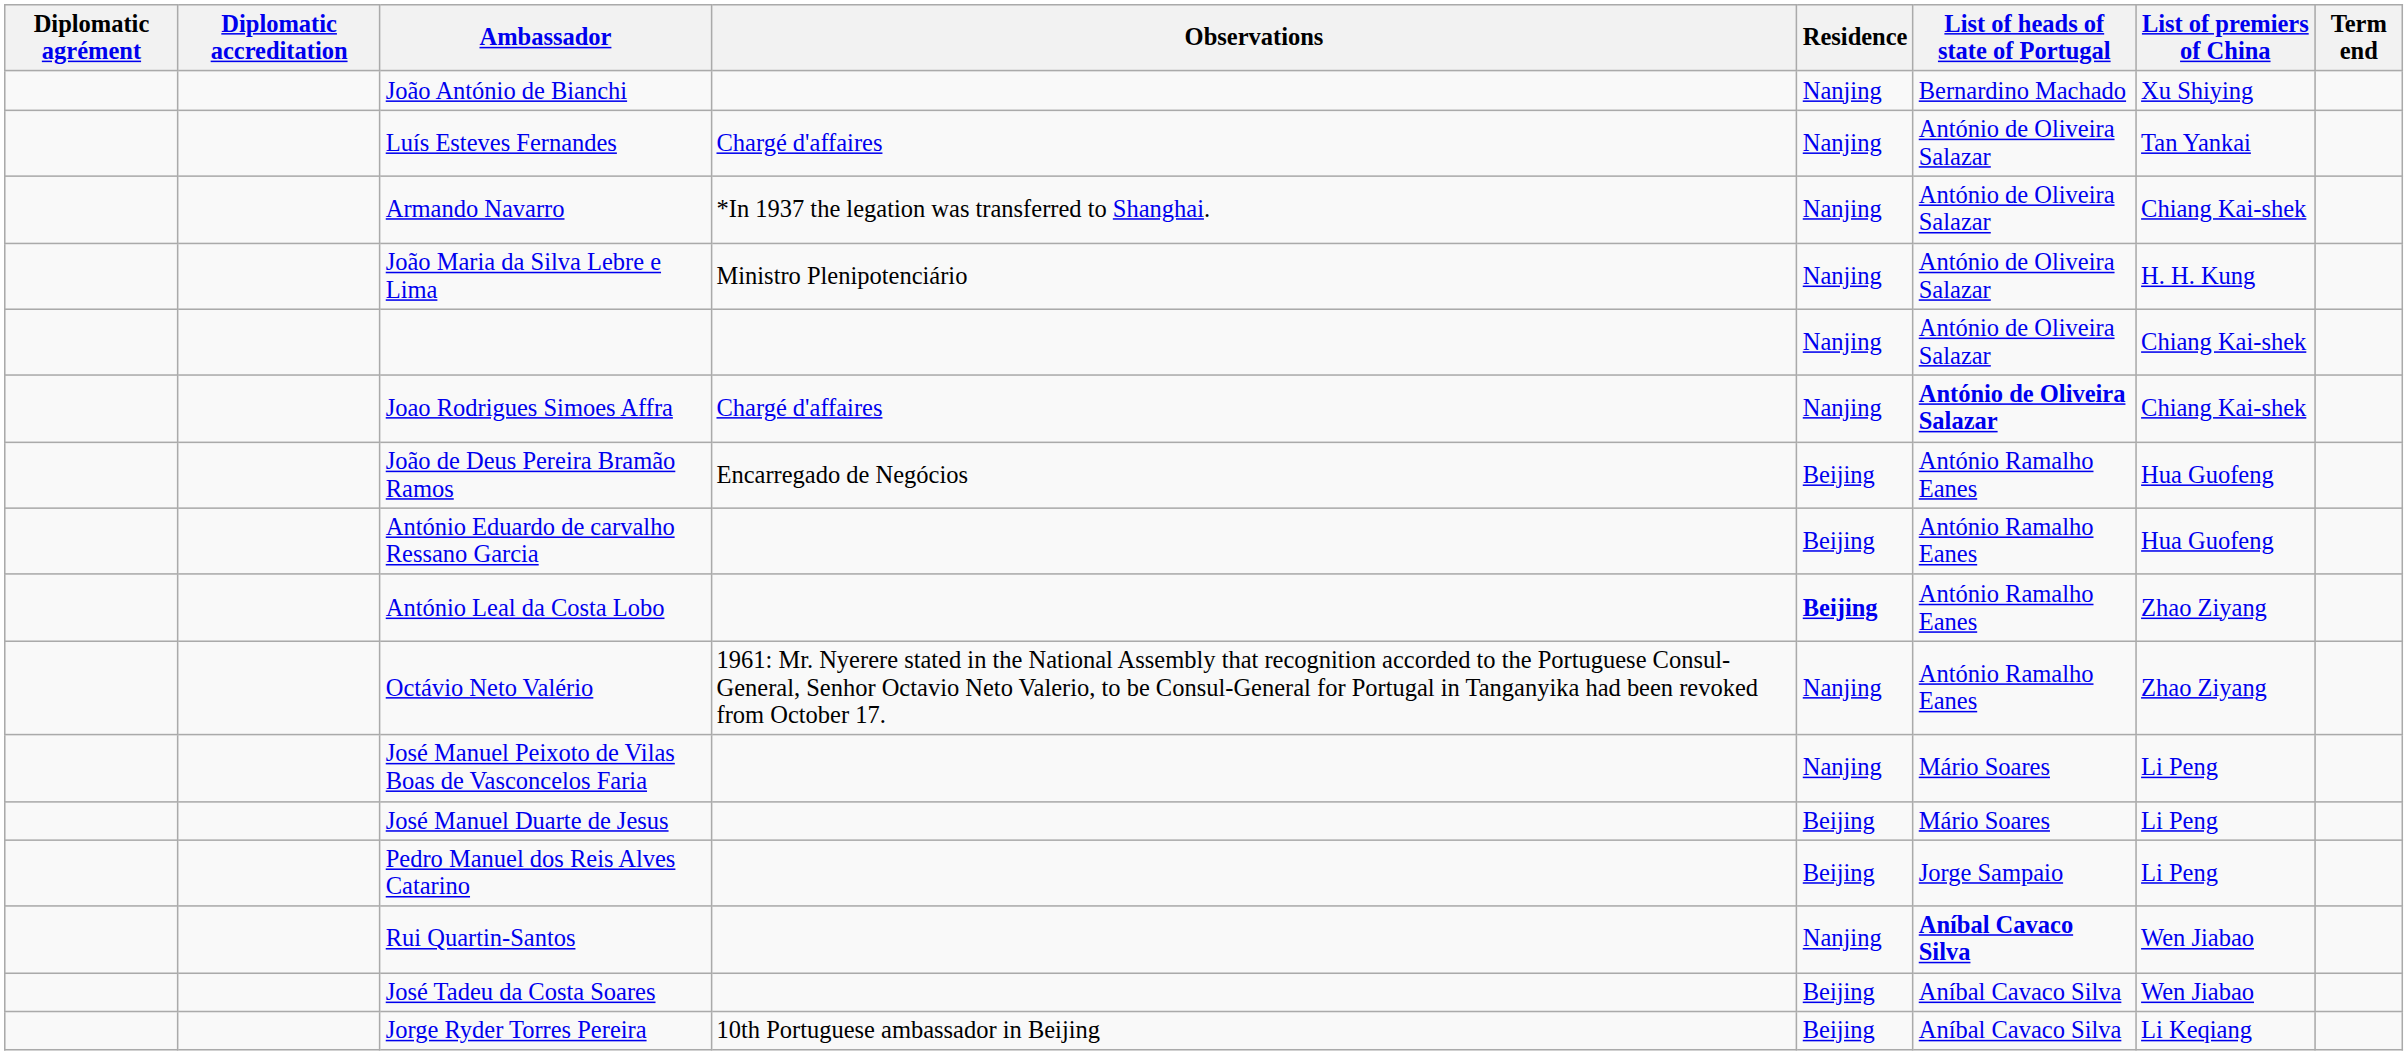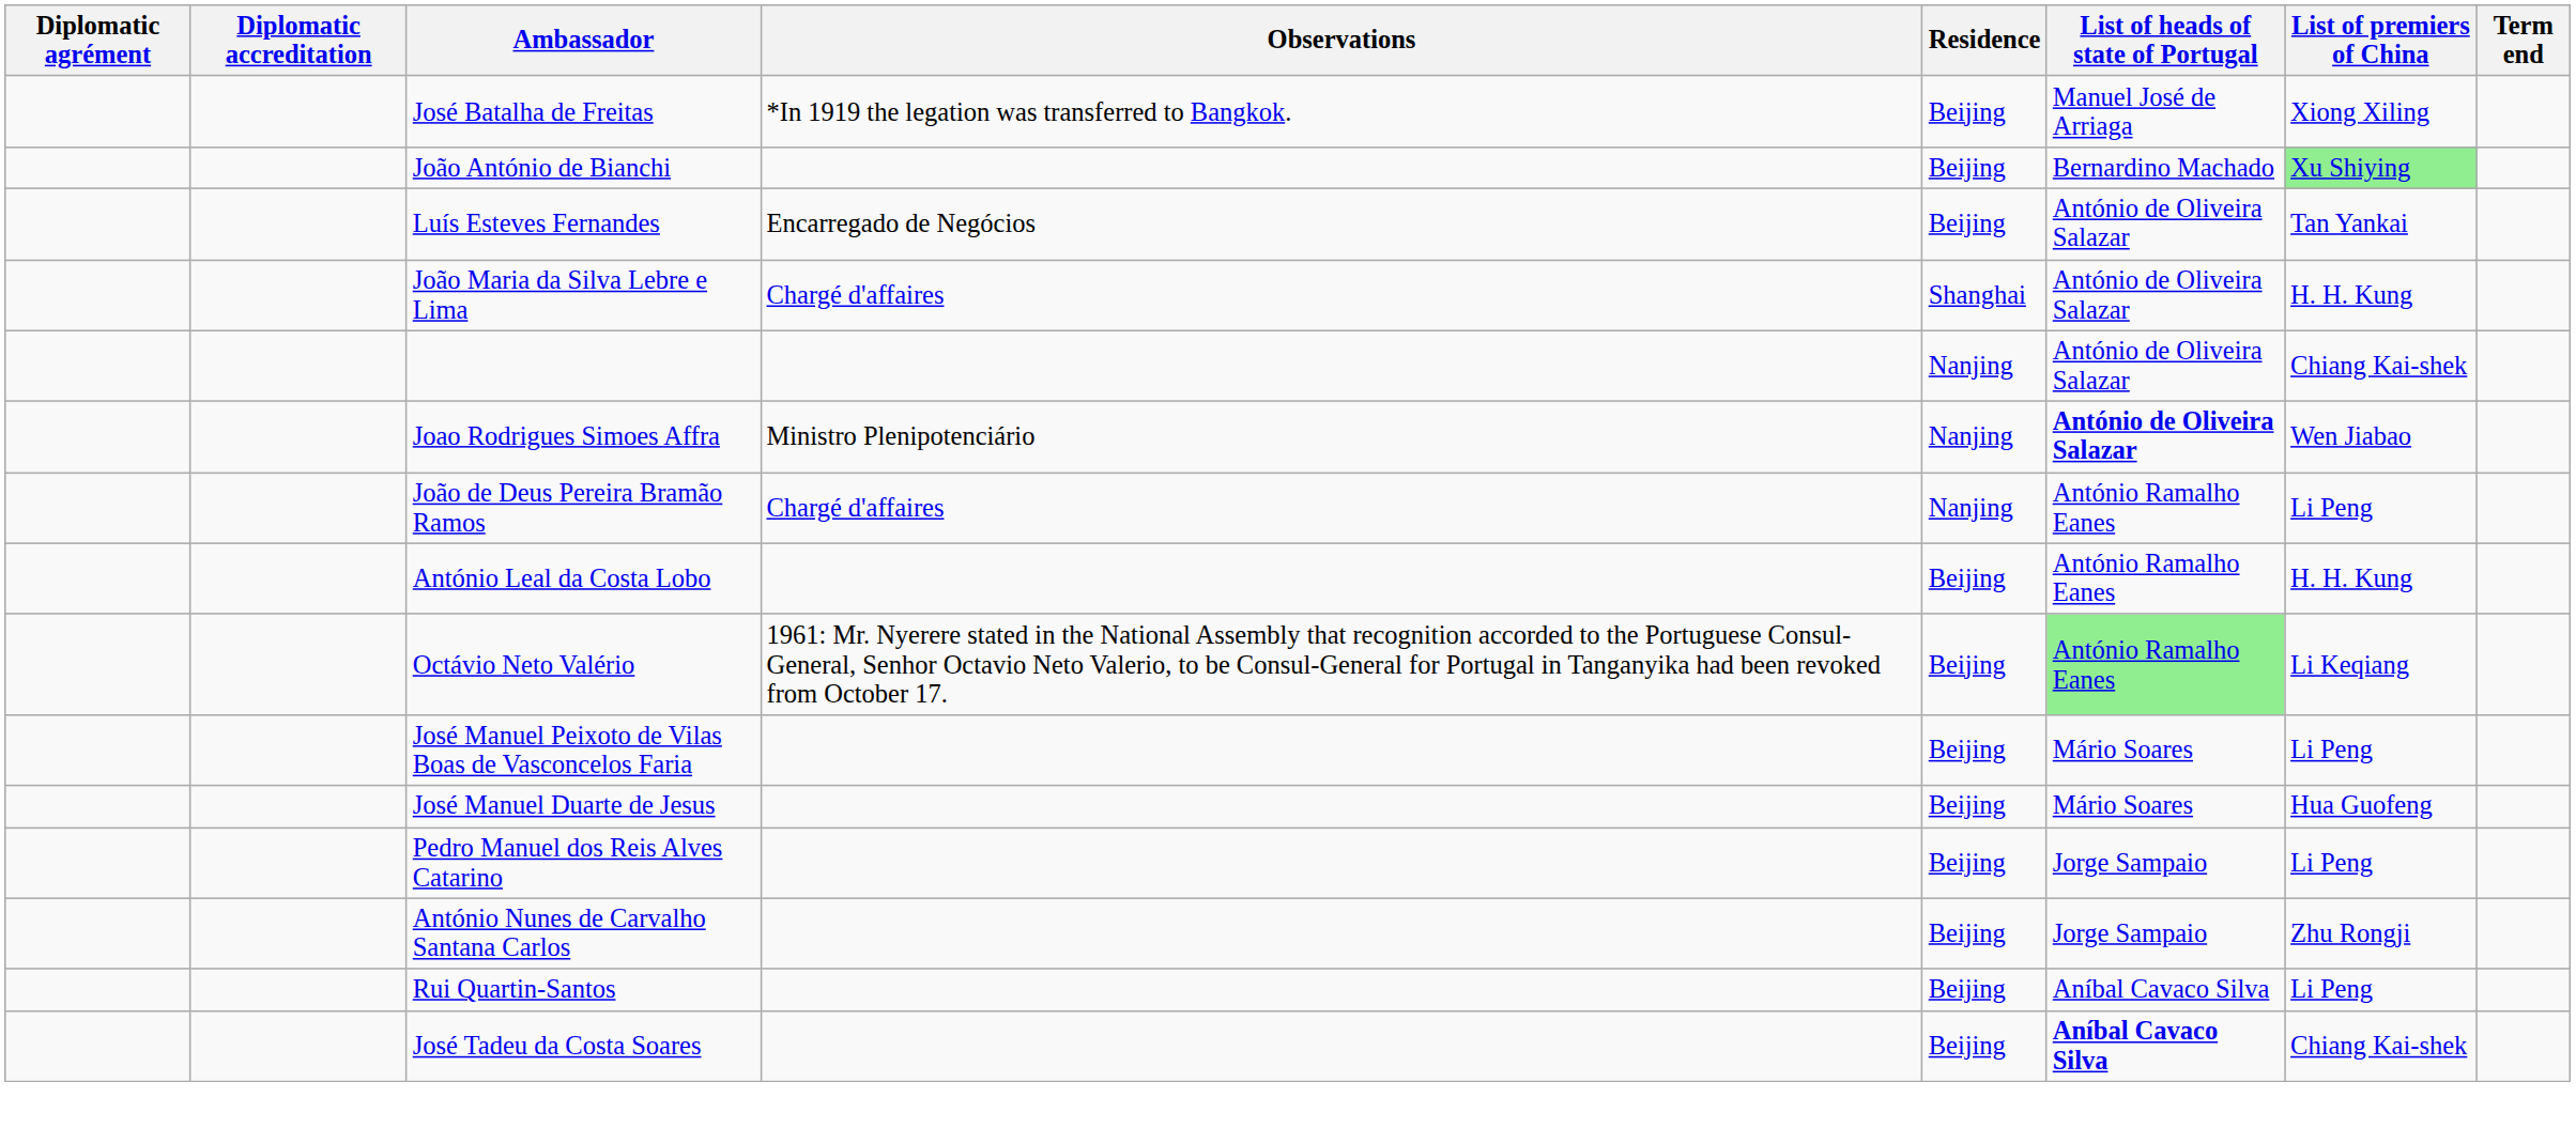+ row: José Batalha de Freitas | *In 1919 the legation was transferred to Bangkok. | Beijing | Manuel José de Arriaga | Xiong Xiling
João António de Bianchi | Residence: Nanjing -> Beijing
João António de Bianchi | List of premiers of China: no background -> lightgreen background
Luís Esteves Fernandes | Observations: Chargé d'affaires -> Encarregado de Negócios
Luís Esteves Fernandes | Residence: Nanjing -> Beijing
- row: Armando Navarro | *In 1937 the legation was transferred to Shanghai. | Nanjing | António de Oliveira Salazar | Chiang Kai-shek
João Maria da Silva Lebre e Lima | Observations: Ministro Plenipotenciário -> Chargé d'affaires
João Maria da Silva Lebre e Lima | Residence: Nanjing -> Shanghai
Joao Rodrigues Simoes Affra | Observations: Chargé d'affaires -> Ministro Plenipotenciário
Joao Rodrigues Simoes Affra | List of premiers of China: Chiang Kai-shek -> Wen Jiabao
João de Deus Pereira Bramão Ramos | Observations: Encarregado de Negócios -> Chargé d'affaires
João de Deus Pereira Bramão Ramos | Residence: Beijing -> Nanjing
João de Deus Pereira Bramão Ramos | List of premiers of China: Hua Guofeng -> Li Peng
- row: António Eduardo de carvalho Ressano Garcia | Beijing | António Ramalho Eanes | Hua Guofeng
António Leal da Costa Lobo | Residence: bold -> normal
António Leal da Costa Lobo | List of premiers of China: Zhao Ziyang -> H. H. Kung
Octávio Neto Valério | Residence: Nanjing -> Beijing
Octávio Neto Valério | List of heads of state of Portugal: no background -> lightgreen background
Octávio Neto Valério | List of premiers of China: Zhao Ziyang -> Li Keqiang
José Manuel Peixoto de Vilas Boas de Vasconcelos Faria | Residence: Nanjing -> Beijing
José Manuel Duarte de Jesus | List of premiers of China: Li Peng -> Hua Guofeng
+ row: António Nunes de Carvalho Santana Carlos | Beijing | Jorge Sampaio | Zhu Rongji
Rui Quartin-Santos | Residence: Nanjing -> Beijing
Rui Quartin-Santos | List of heads of state of Portugal: bold -> normal
Rui Quartin-Santos | List of premiers of China: Wen Jiabao -> Li Peng
José Tadeu da Costa Soares | List of heads of state of Portugal: normal -> bold
José Tadeu da Costa Soares | List of premiers of China: Wen Jiabao -> Chiang Kai-shek
- row: Jorge Ryder Torres Pereira | 10th Portuguese ambassador in Beijing | Beijing | Aníbal Cavaco Silva | Li Keqiang
